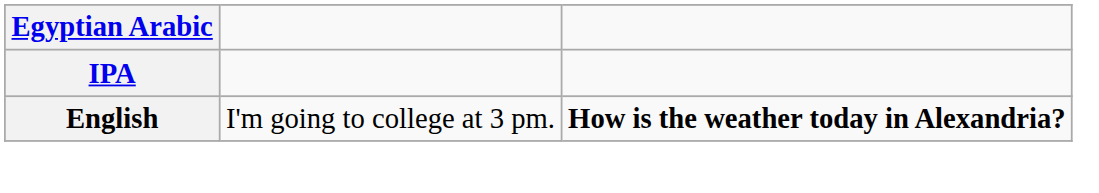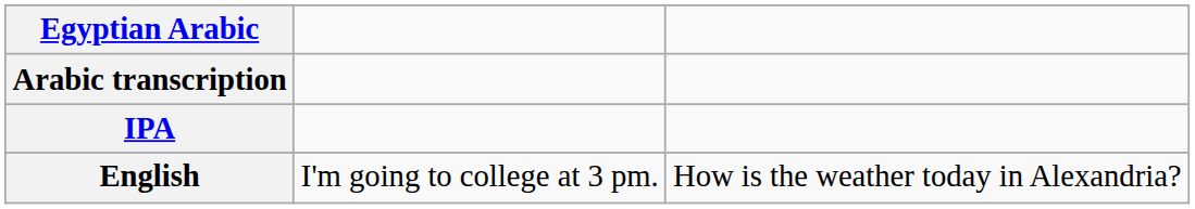+ row: Arabic transcription
English | column 3: bold -> normal
